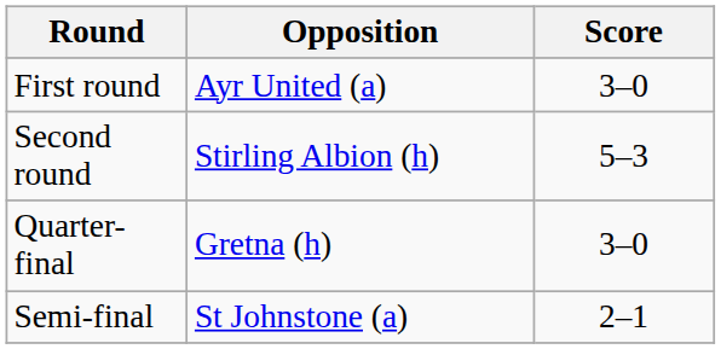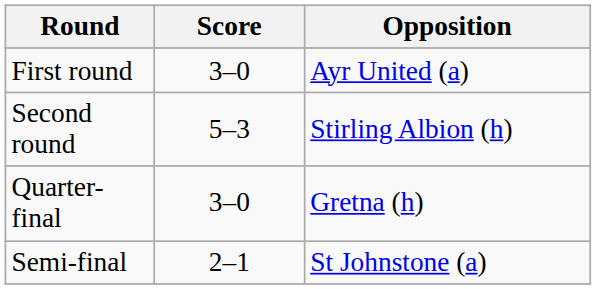columns swapped: Opposition <-> Score
